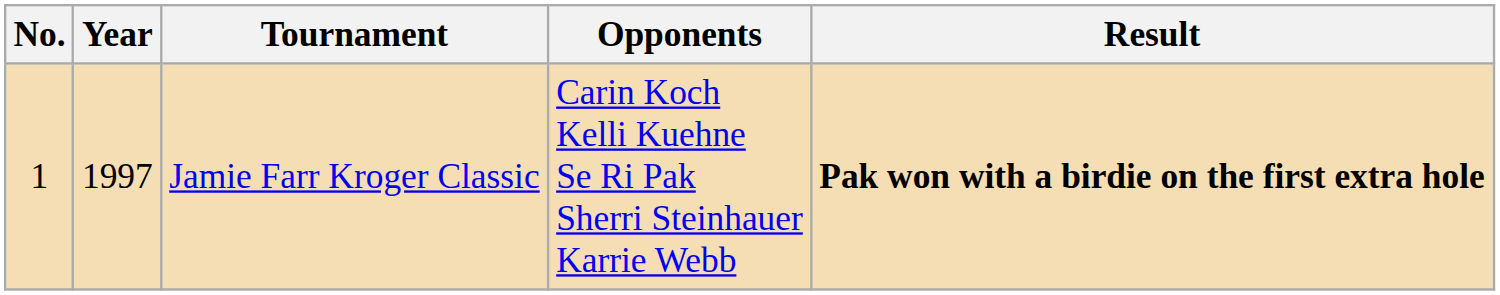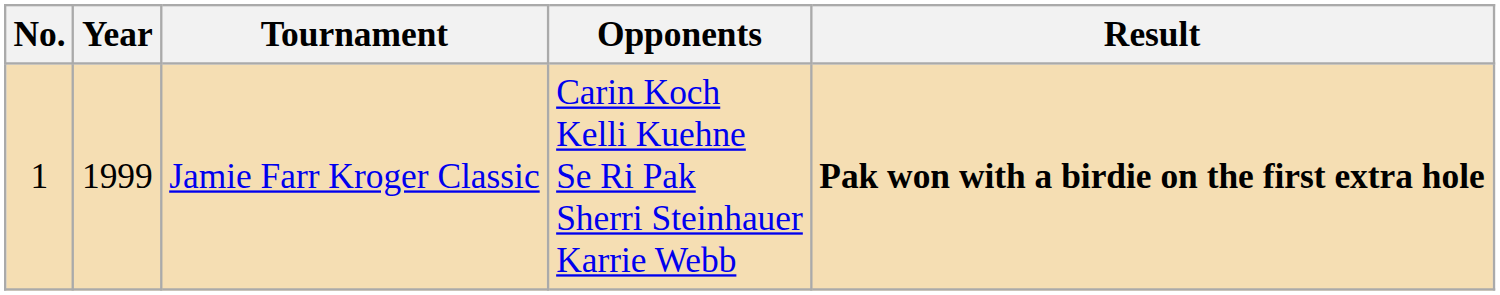Jamie Farr Kroger Classic | Year: 1997 -> 1999
